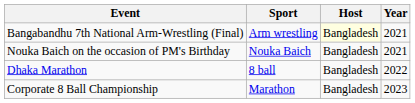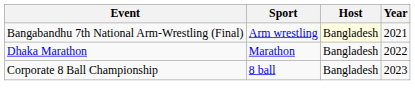- row: Nouka Baich on the occasion of PM's Birthday | Nouka Baich | Bangladesh | 2021
Dhaka Marathon | Sport: 8 ball -> Marathon
Corporate 8 Ball Championship | Sport: Marathon -> 8 ball
